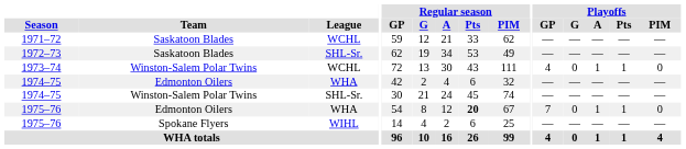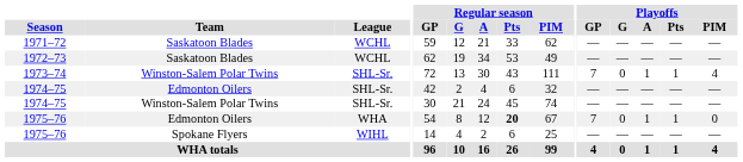1972–73 | League: SHL-Sr. -> WCHL
1973–74 | League: WCHL -> SHL-Sr.
1973–74 | Playoffs / GP: 4 -> 7
1973–74 | Playoffs / PIM: 0 -> 4
1974–75 / Edmonton Oilers | League: WHA -> SHL-Sr.
